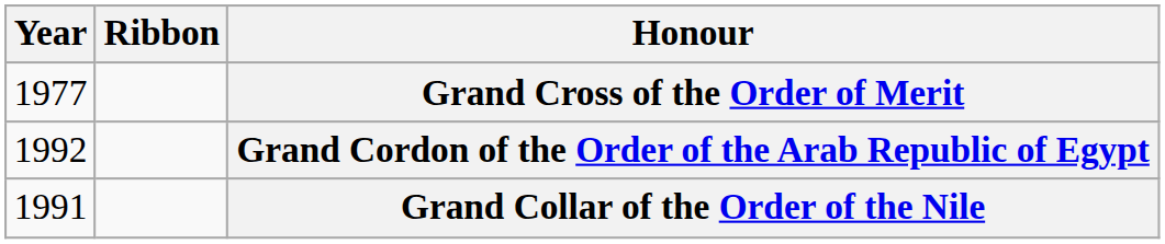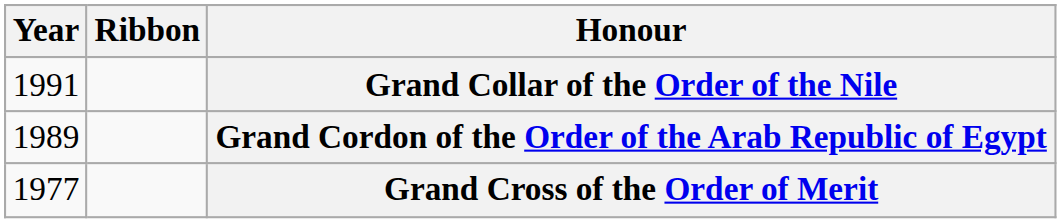rows swapped: Grand Collar of the Order of the Nile <-> Grand Cross of the Order of Merit
Grand Cordon of the Order of the Arab Republic of Egypt | Year: 1992 -> 1989
